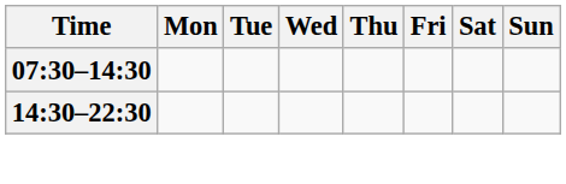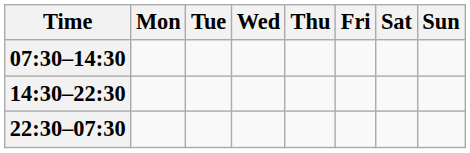+ row: 22:30–07:30
